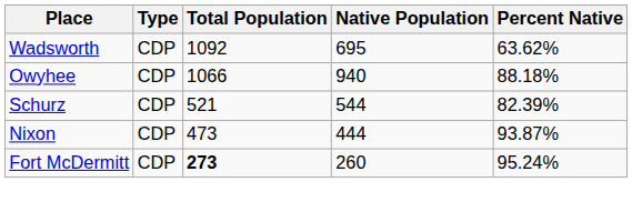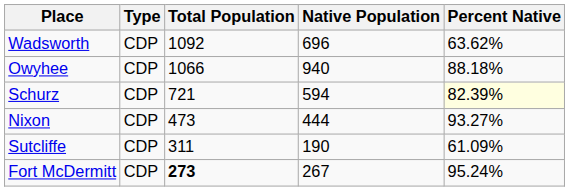Wadsworth | Native Population: 695 -> 696
Schurz | Total Population: 521 -> 721
Schurz | Native Population: 544 -> 594
Schurz | Percent Native: no background -> lightyellow background
Nixon | Percent Native: 93.87% -> 93.27%
+ row: Sutcliffe | CDP | 311 | 190 | 61.09%
Fort McDermitt | Native Population: 260 -> 267
